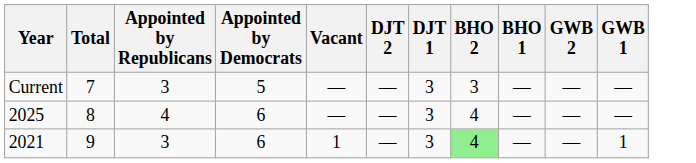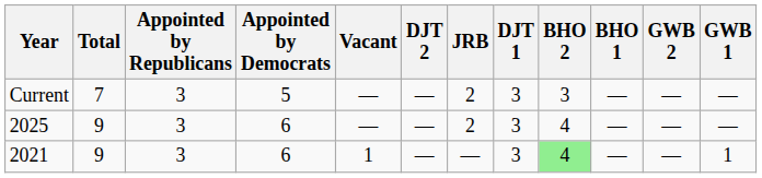+ column: JRB | 2 | 2 | —
2025 | Total: 8 -> 9
2025 | Appointed by Republicans: 4 -> 3
